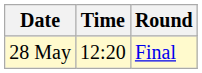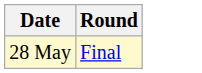- column: Time | 12:20
